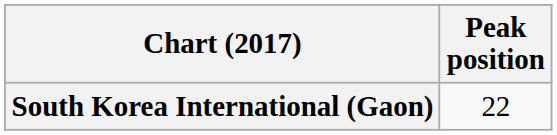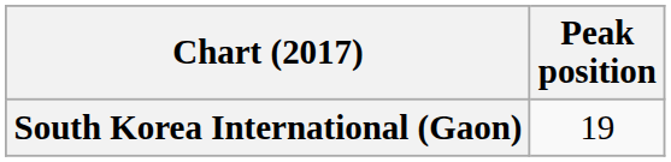South Korea International (Gaon) | Peak position: 22 -> 19
